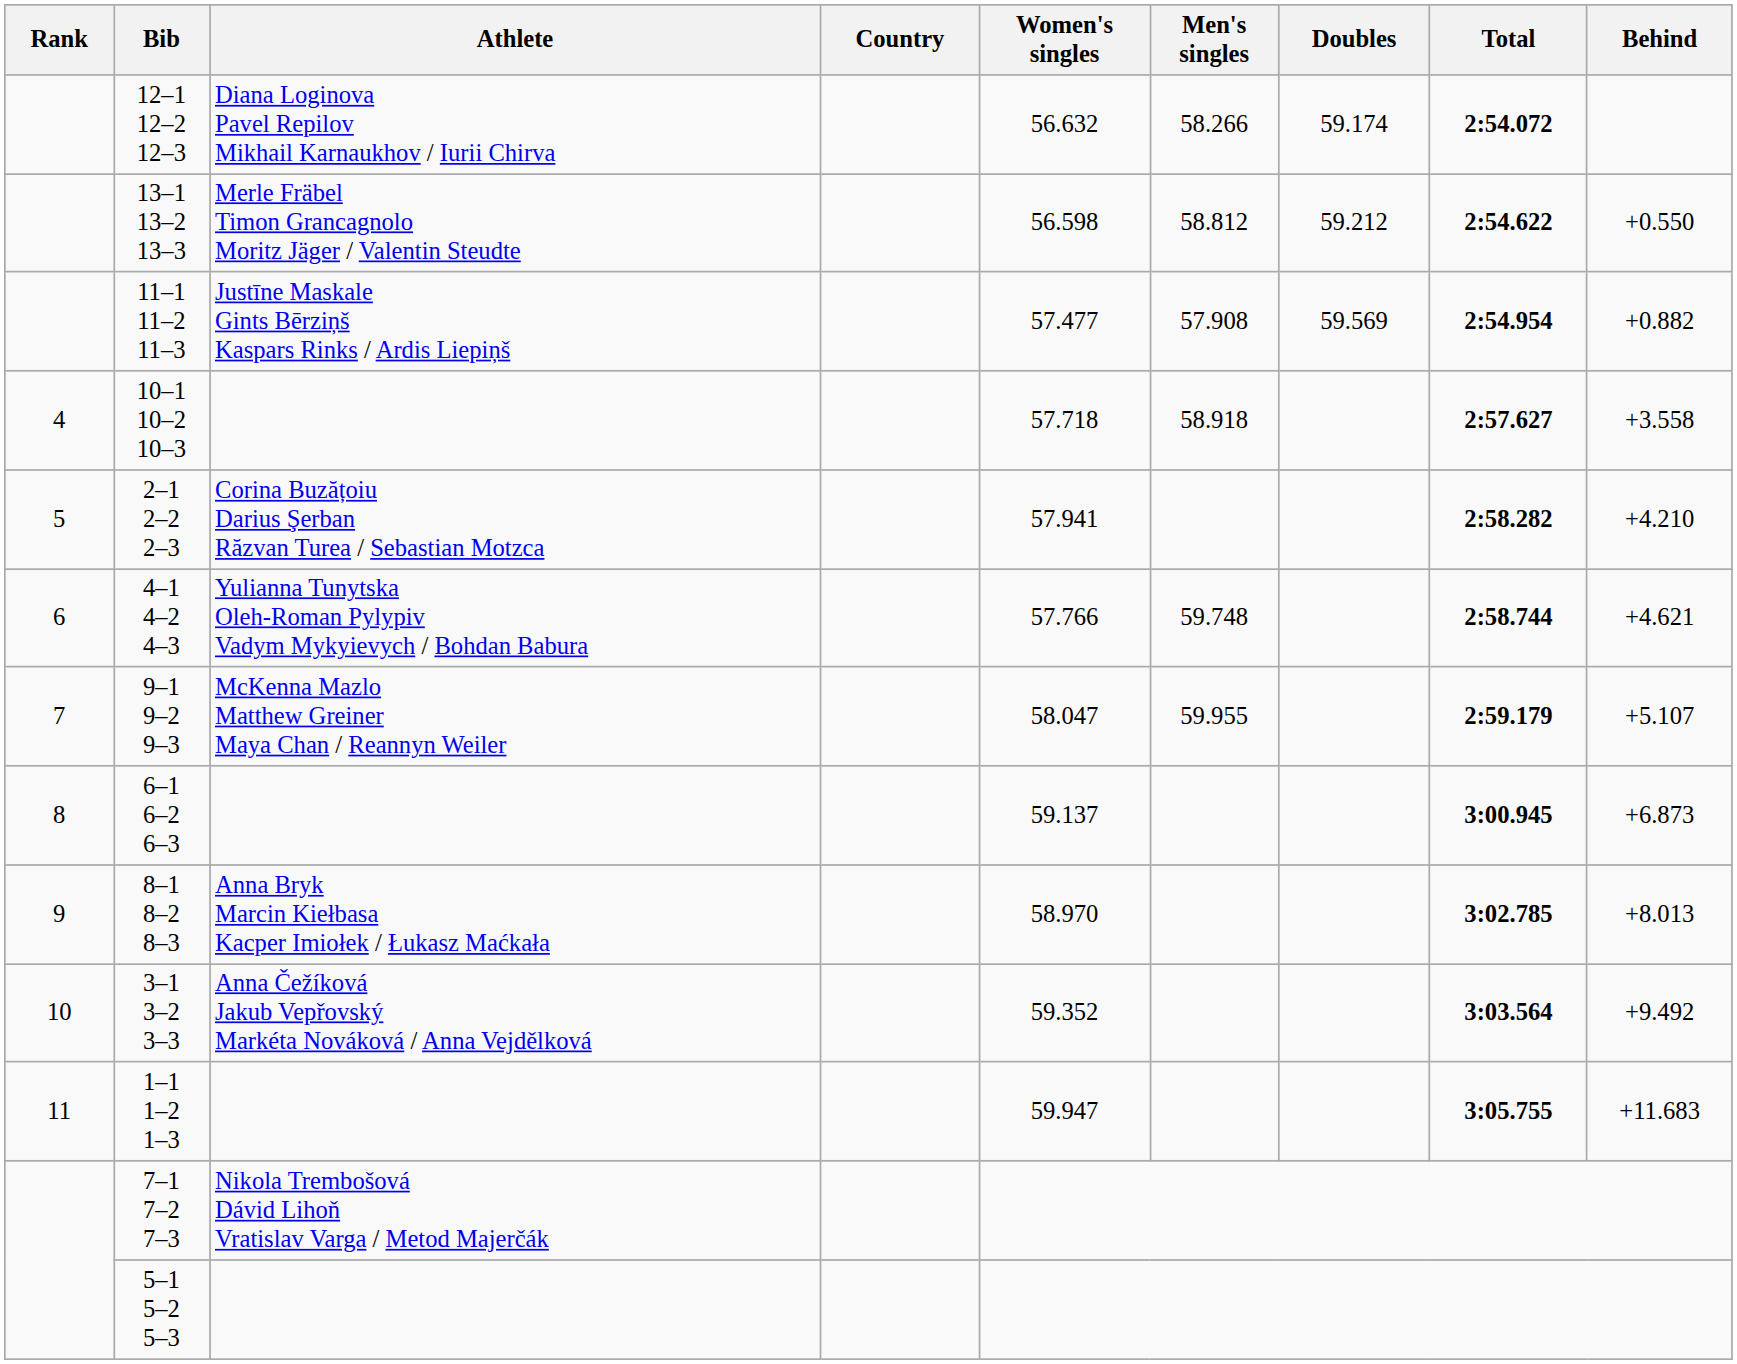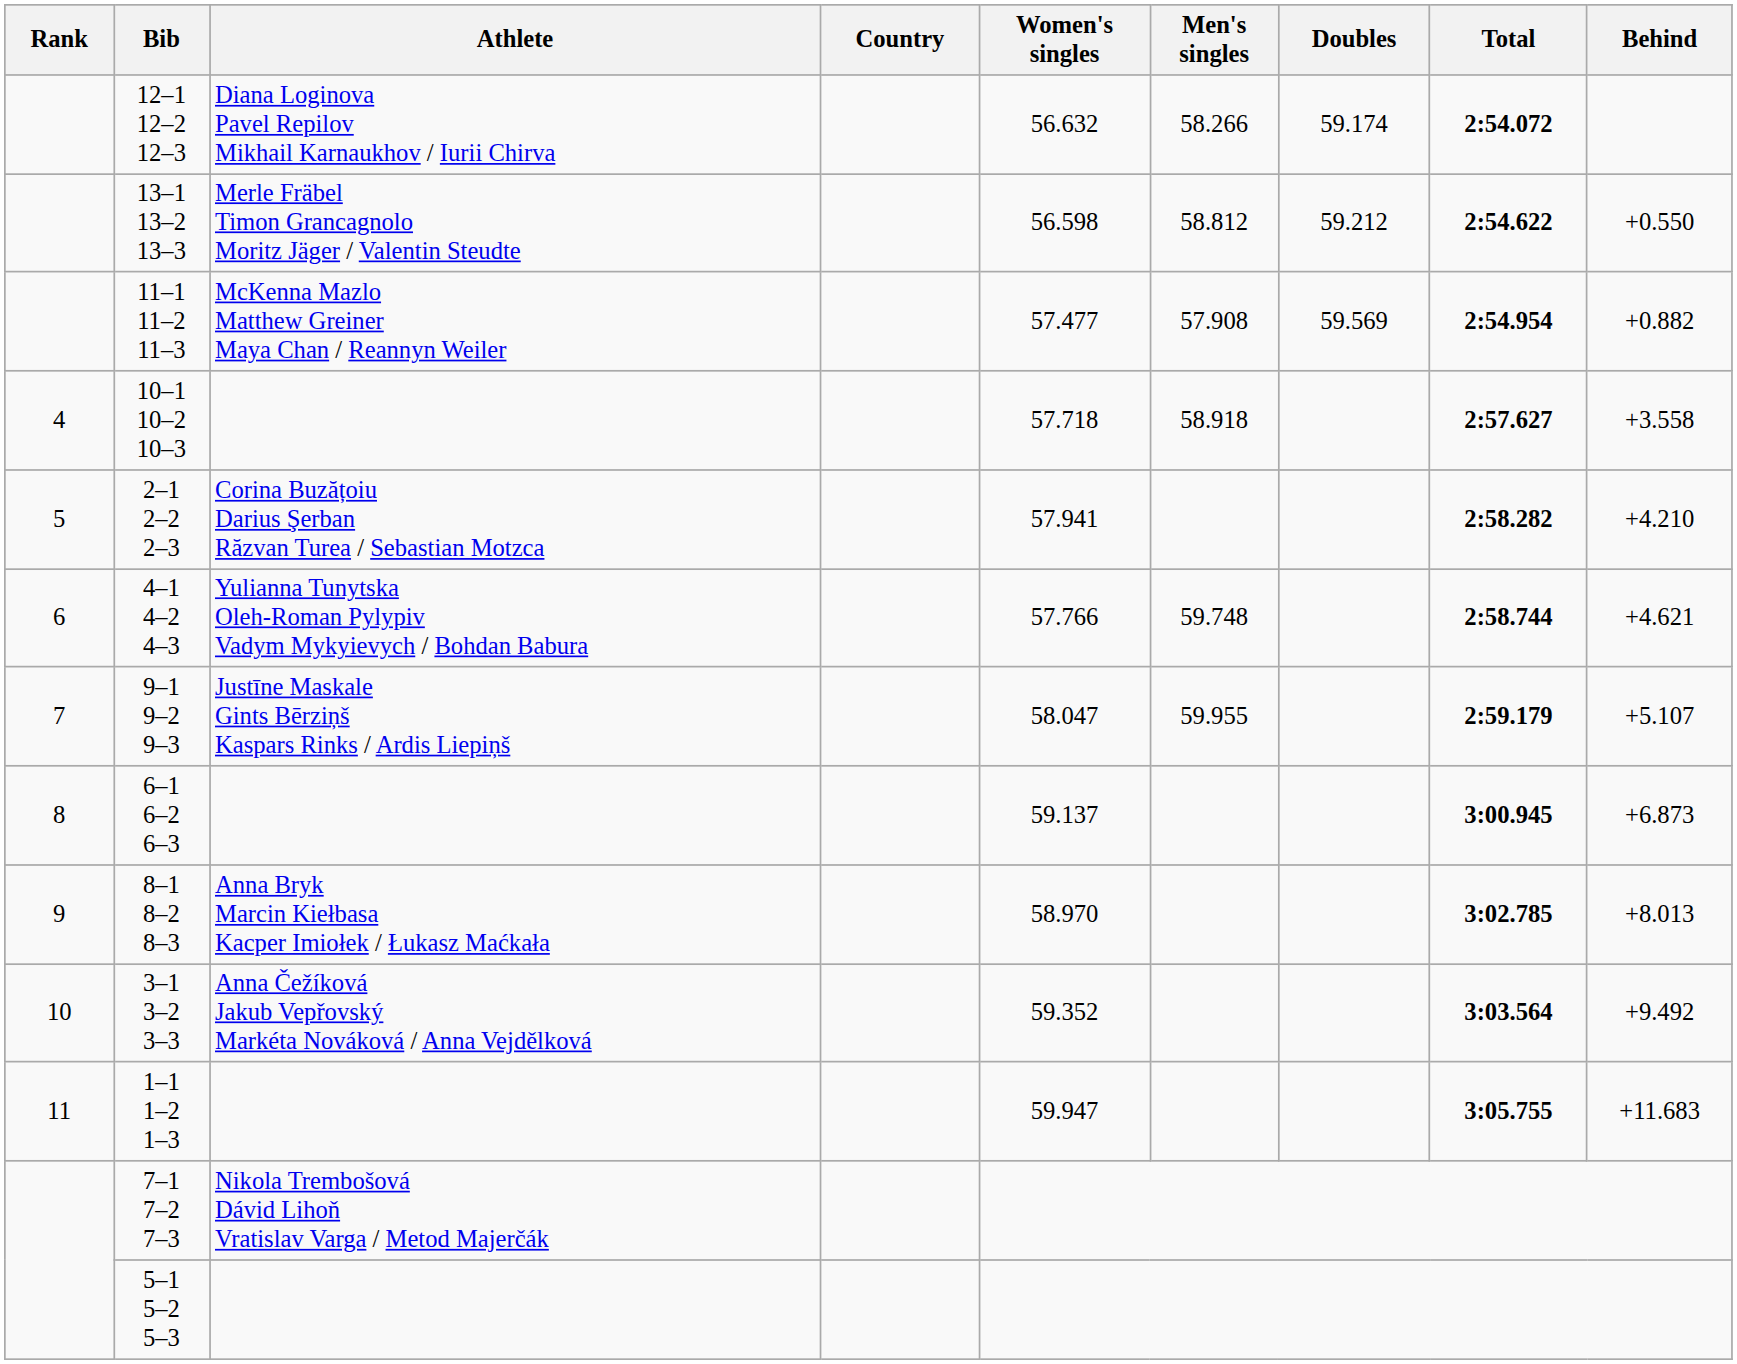11–1 11–2 11–3 | Athlete: Justīne Maskale Gints Bērziņš Kaspars Rinks / Ardis Liepiņš -> McKenna Mazlo Matthew Greiner Maya Chan / Reannyn Weiler
9–1 9–2 9–3 | Athlete: McKenna Mazlo Matthew Greiner Maya Chan / Reannyn Weiler -> Justīne Maskale Gints Bērziņš Kaspars Rinks / Ardis Liepiņš
